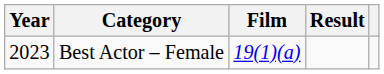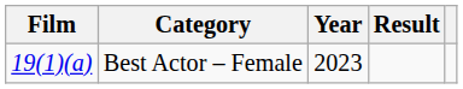columns swapped: Year <-> Film
